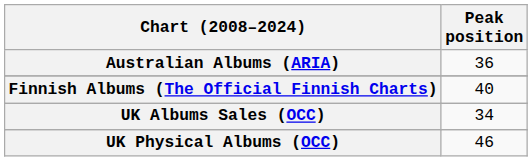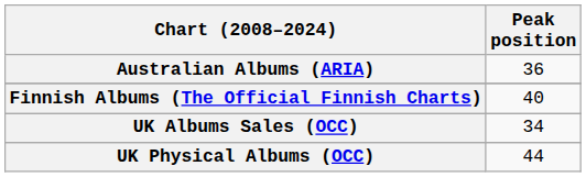UK Physical Albums (OCC) | Peak position: 46 -> 44
